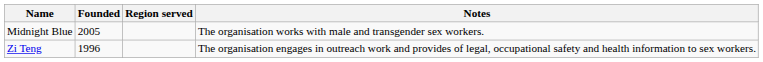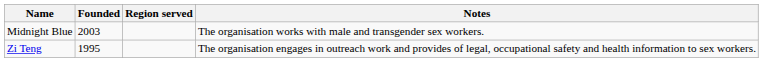Midnight Blue | Founded: 2005 -> 2003
Zi Teng | Founded: 1996 -> 1995
